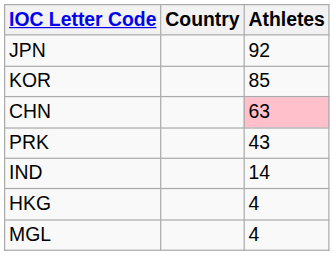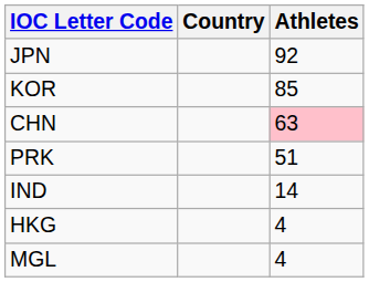PRK | Athletes: 43 -> 51
